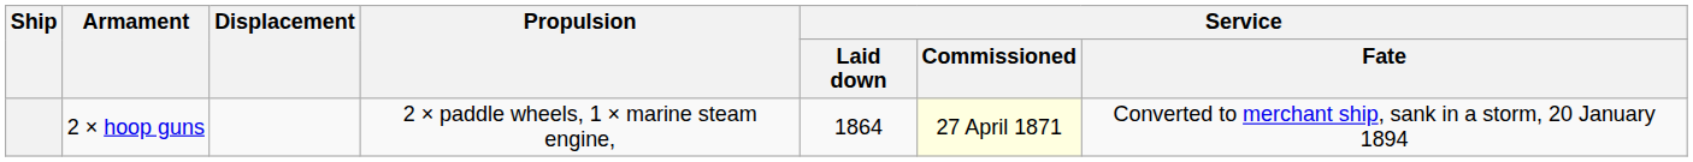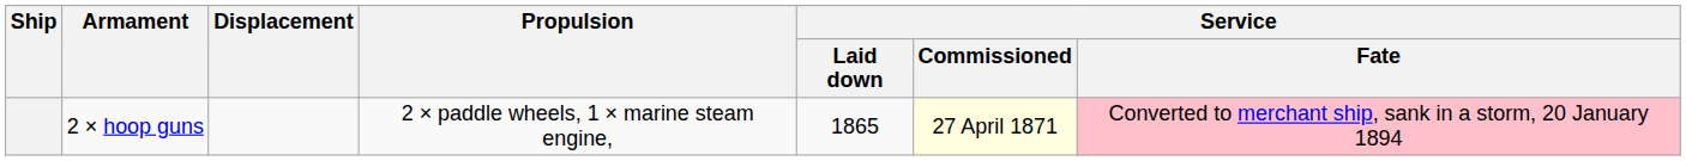2 × hoop guns | Service / Laid down: 1864 -> 1865
2 × hoop guns | Service / Fate: no background -> pink background
